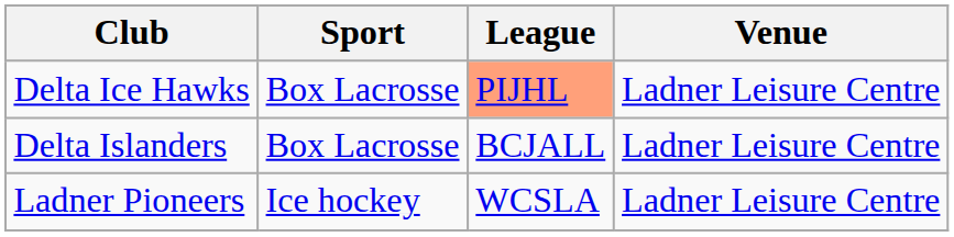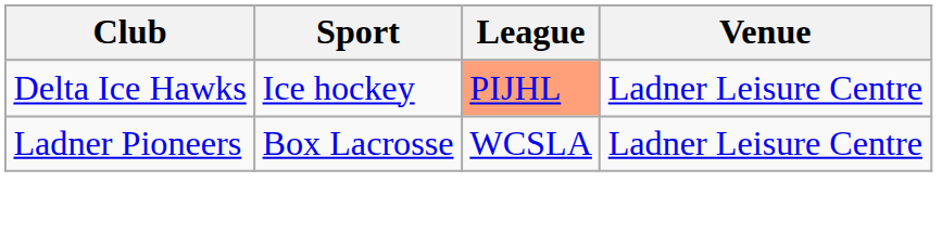Delta Ice Hawks | Sport: Box Lacrosse -> Ice hockey
- row: Delta Islanders | Box Lacrosse | BCJALL | Ladner Leisure Centre
Ladner Pioneers | Sport: Ice hockey -> Box Lacrosse
